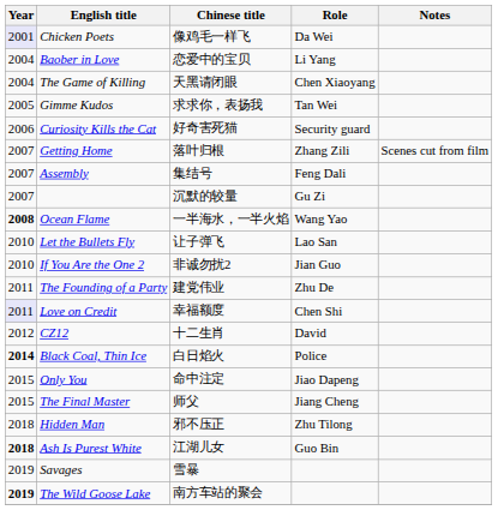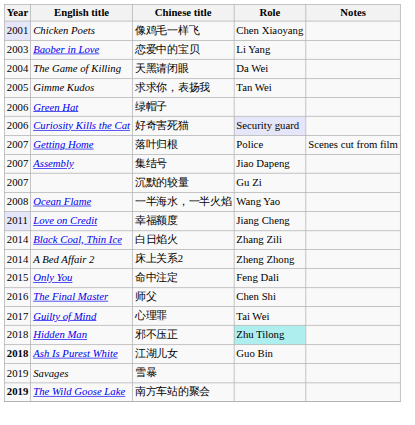Chicken Poets | Role: Da Wei -> Chen Xiaoyang
Baober in Love | Year: 2004 -> 2003
The Game of Killing | Role: Chen Xiaoyang -> Da Wei
+ row: 2006 | Green Hat | 绿帽子
Curiosity Kills the Cat | Role: no background -> lavender background
Getting Home | Role: Zhang Zili -> Police
Assembly | Role: Feng Dali -> Jiao Dapeng
Ocean Flame | Year: bold -> normal
- row: 2010 | Let the Bullets Fly | 让子弹飞 | Lao San
- row: 2010 | If You Are the One 2 | 非诚勿扰2 | Jian Guo
- row: 2011 | The Founding of a Party | 建党伟业 | Zhu De
Love on Credit | Role: Chen Shi -> Jiang Cheng
- row: 2012 | CZ12 | 十二生肖 | David
Black Coal, Thin Ice | Year: bold -> normal
Black Coal, Thin Ice | Role: Police -> Zhang Zili
+ row: 2014 | A Bed Affair 2 | 床上关系2 | Zheng Zhong
Only You | Role: Jiao Dapeng -> Feng Dali
The Final Master | Year: 2015 -> 2016
The Final Master | Role: Jiang Cheng -> Chen Shi
+ row: 2017 | Guilty of Mind | 心理罪 | Tai Wei
Hidden Man | Role: no background -> paleturquoise background
